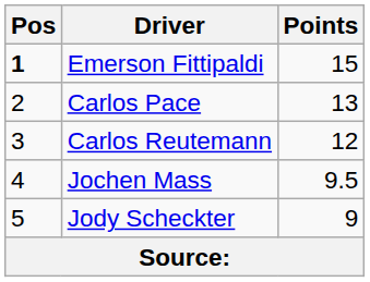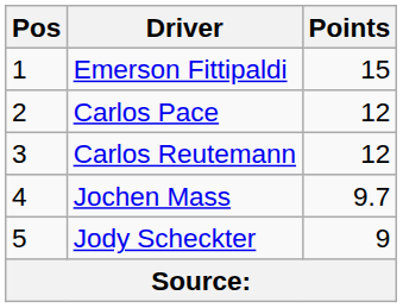Emerson Fittipaldi | Pos: bold -> normal
Carlos Pace | Points: 13 -> 12
Jochen Mass | Points: 9.5 -> 9.7
